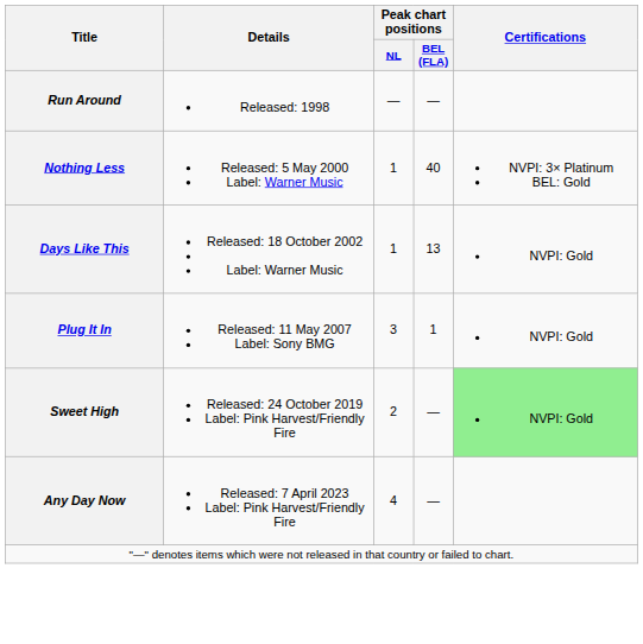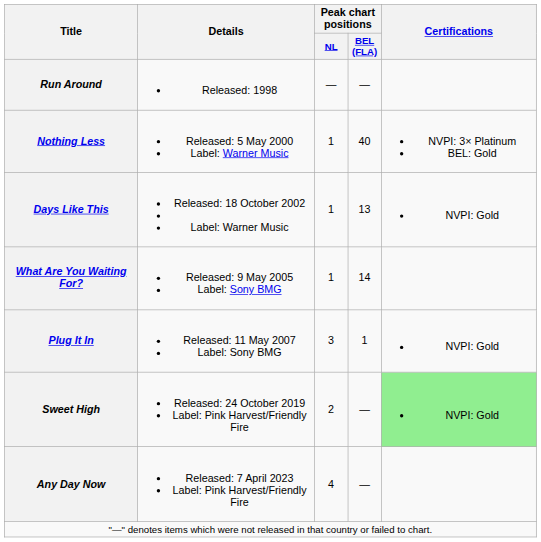+ row: What Are You Waiting For? | Released: 9 May 2005 Label: Sony BMG | 1 | 14
